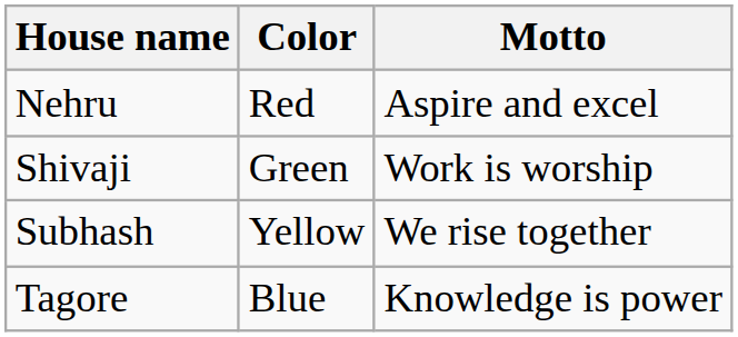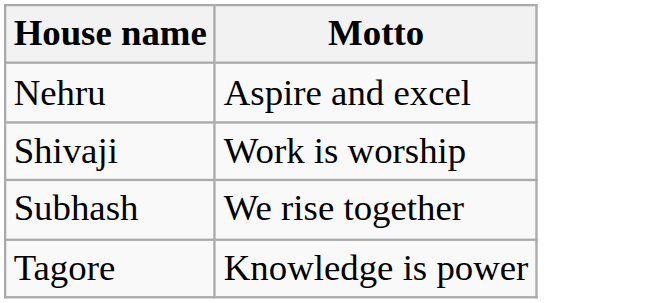- column: Color | Red | Green | Yellow | Blue
